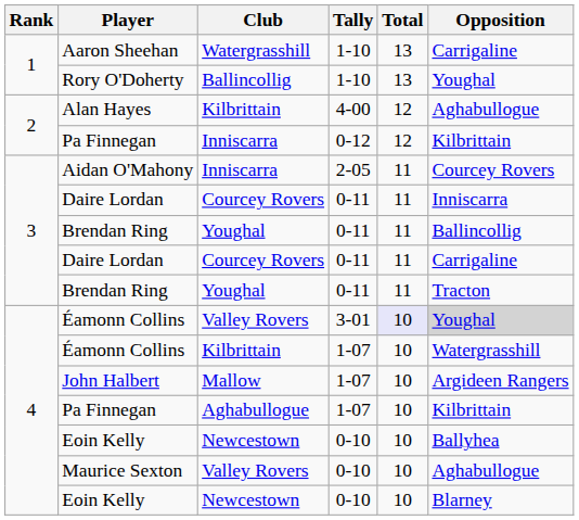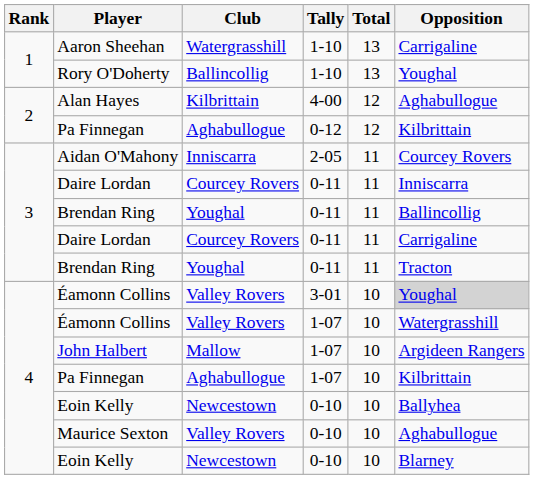Pa Finnegan / 0-12 | Club: Inniscarra -> Aghabullogue
Éamonn Collins / 3-01 | Total: lavender background -> no background
Éamonn Collins / 1-07 | Club: Kilbrittain -> Valley Rovers
